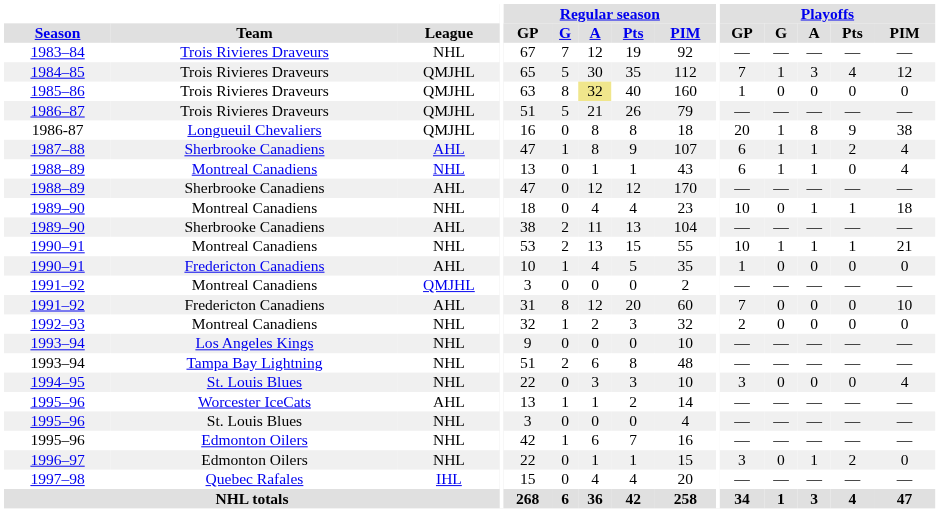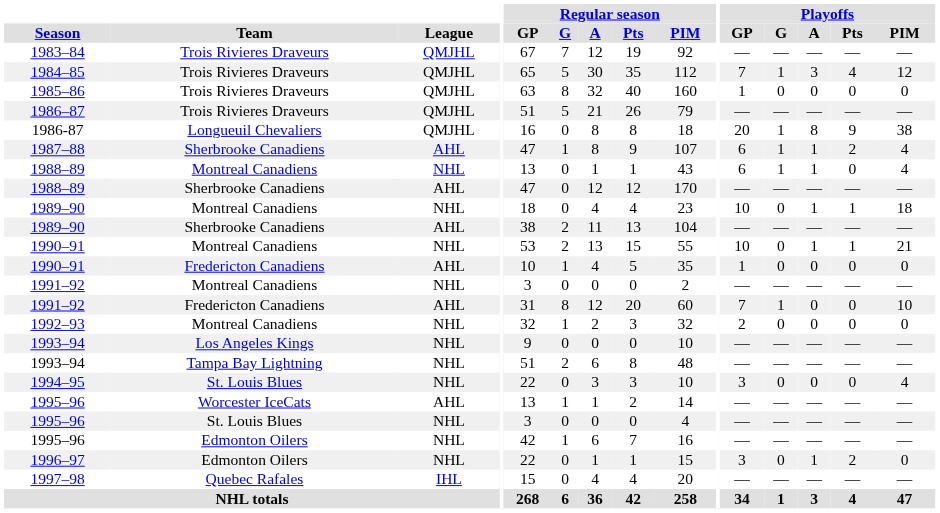1983–84 | League: NHL -> QMJHL
1985–86 | Regular season / A: khaki background -> no background
1990–91 / Montreal Canadiens | Playoffs / G: 1 -> 0
1991–92 / Montreal Canadiens | League: QMJHL -> NHL
1991–92 / Fredericton Canadiens | Playoffs / G: 0 -> 1
